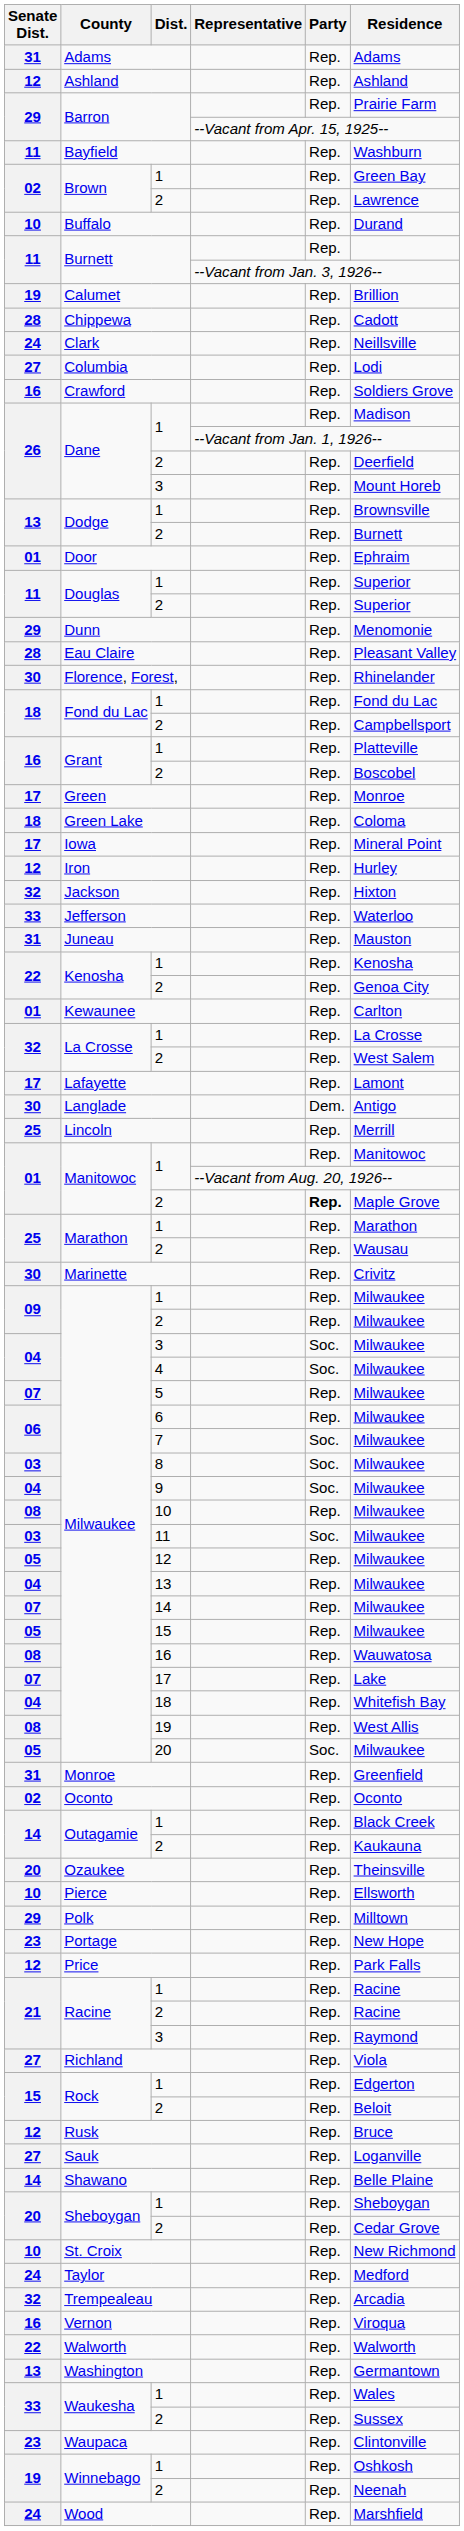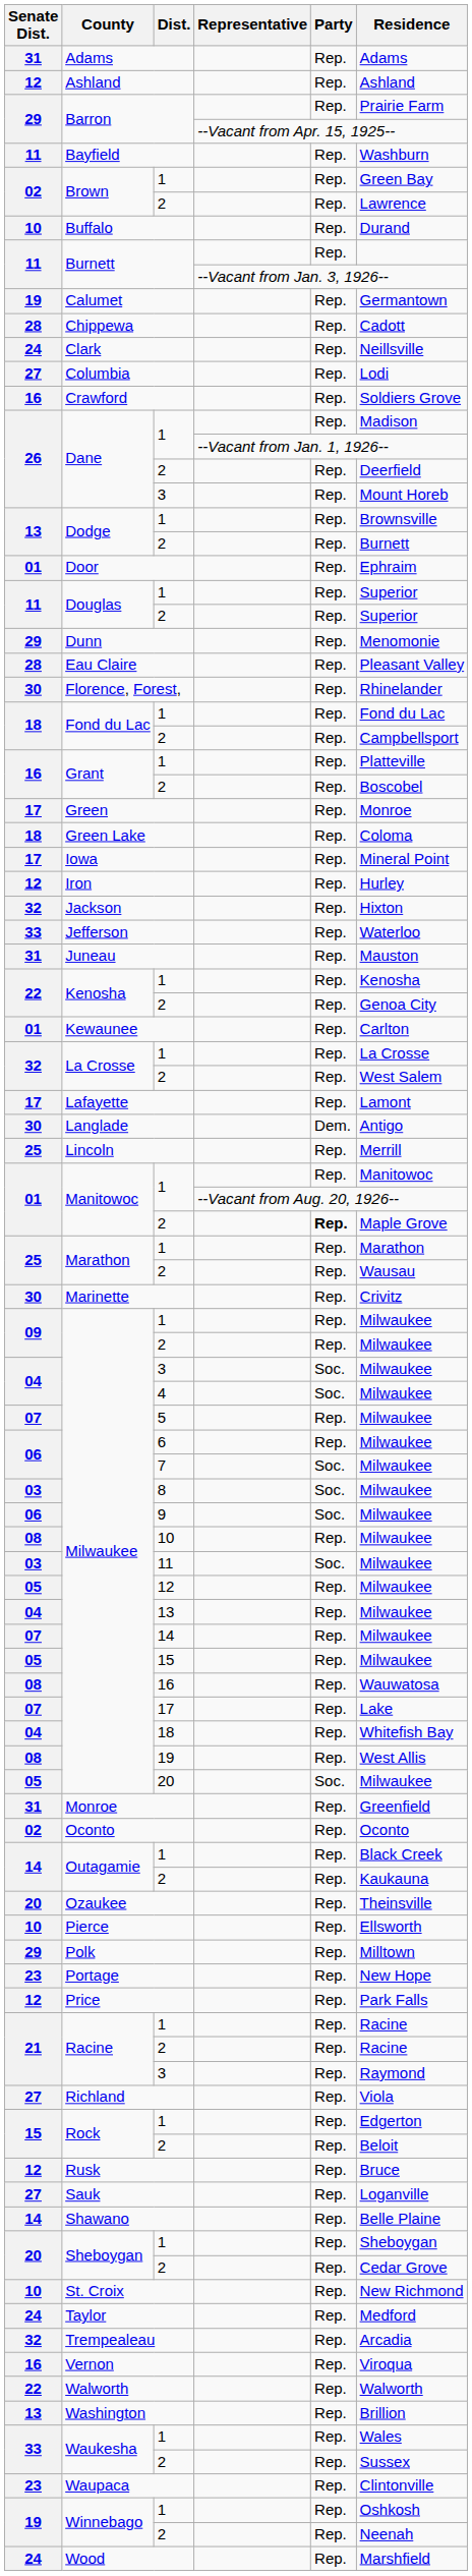Calumet | Residence: Brillion -> Germantown
9 | Senate Dist.: 04 -> 06
Washington | Residence: Germantown -> Brillion
